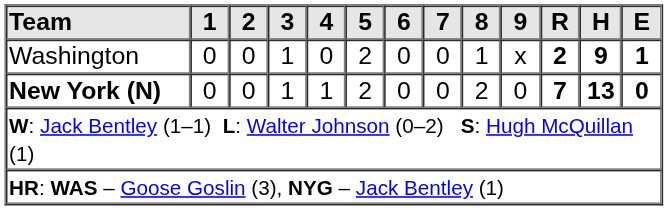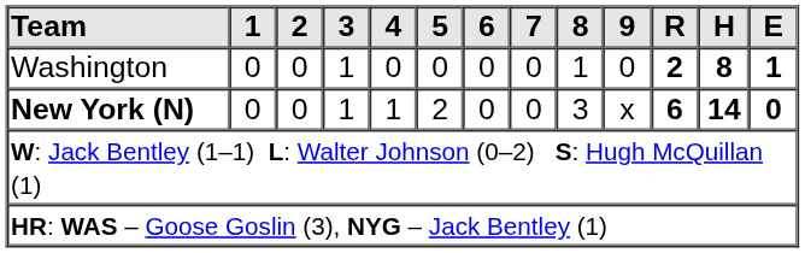Washington | 5: 2 -> 0
Washington | 9: x -> 0
Washington | H: 9 -> 8
New York (N) | 8: 2 -> 3
New York (N) | 9: 0 -> x
New York (N) | R: 7 -> 6
New York (N) | H: 13 -> 14
